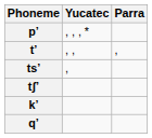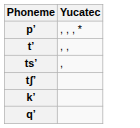- column: Parra | ,
